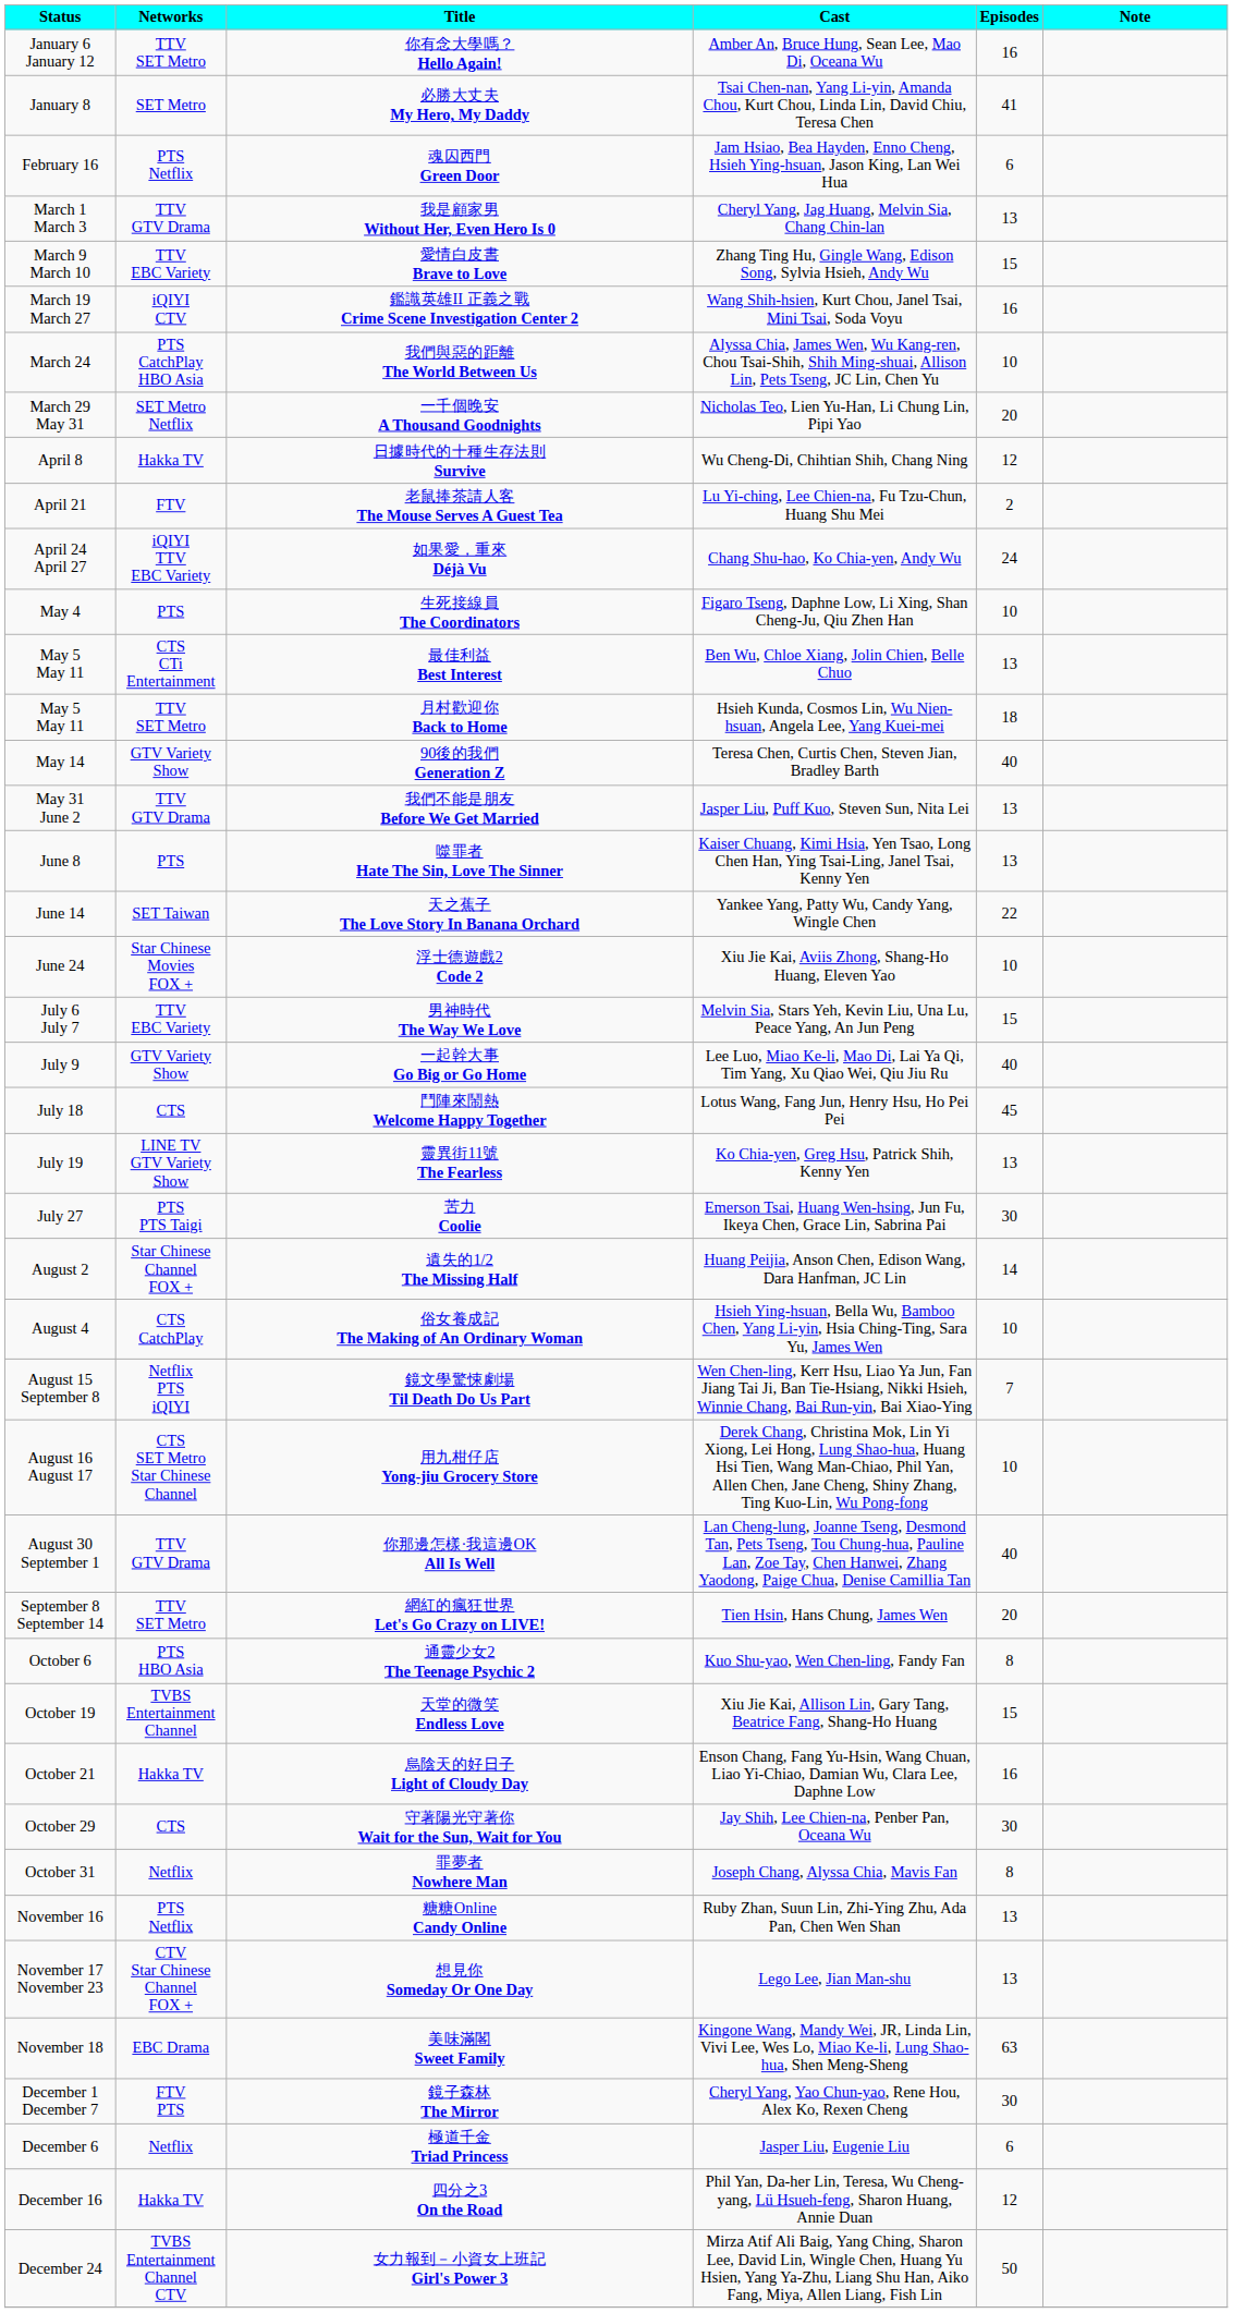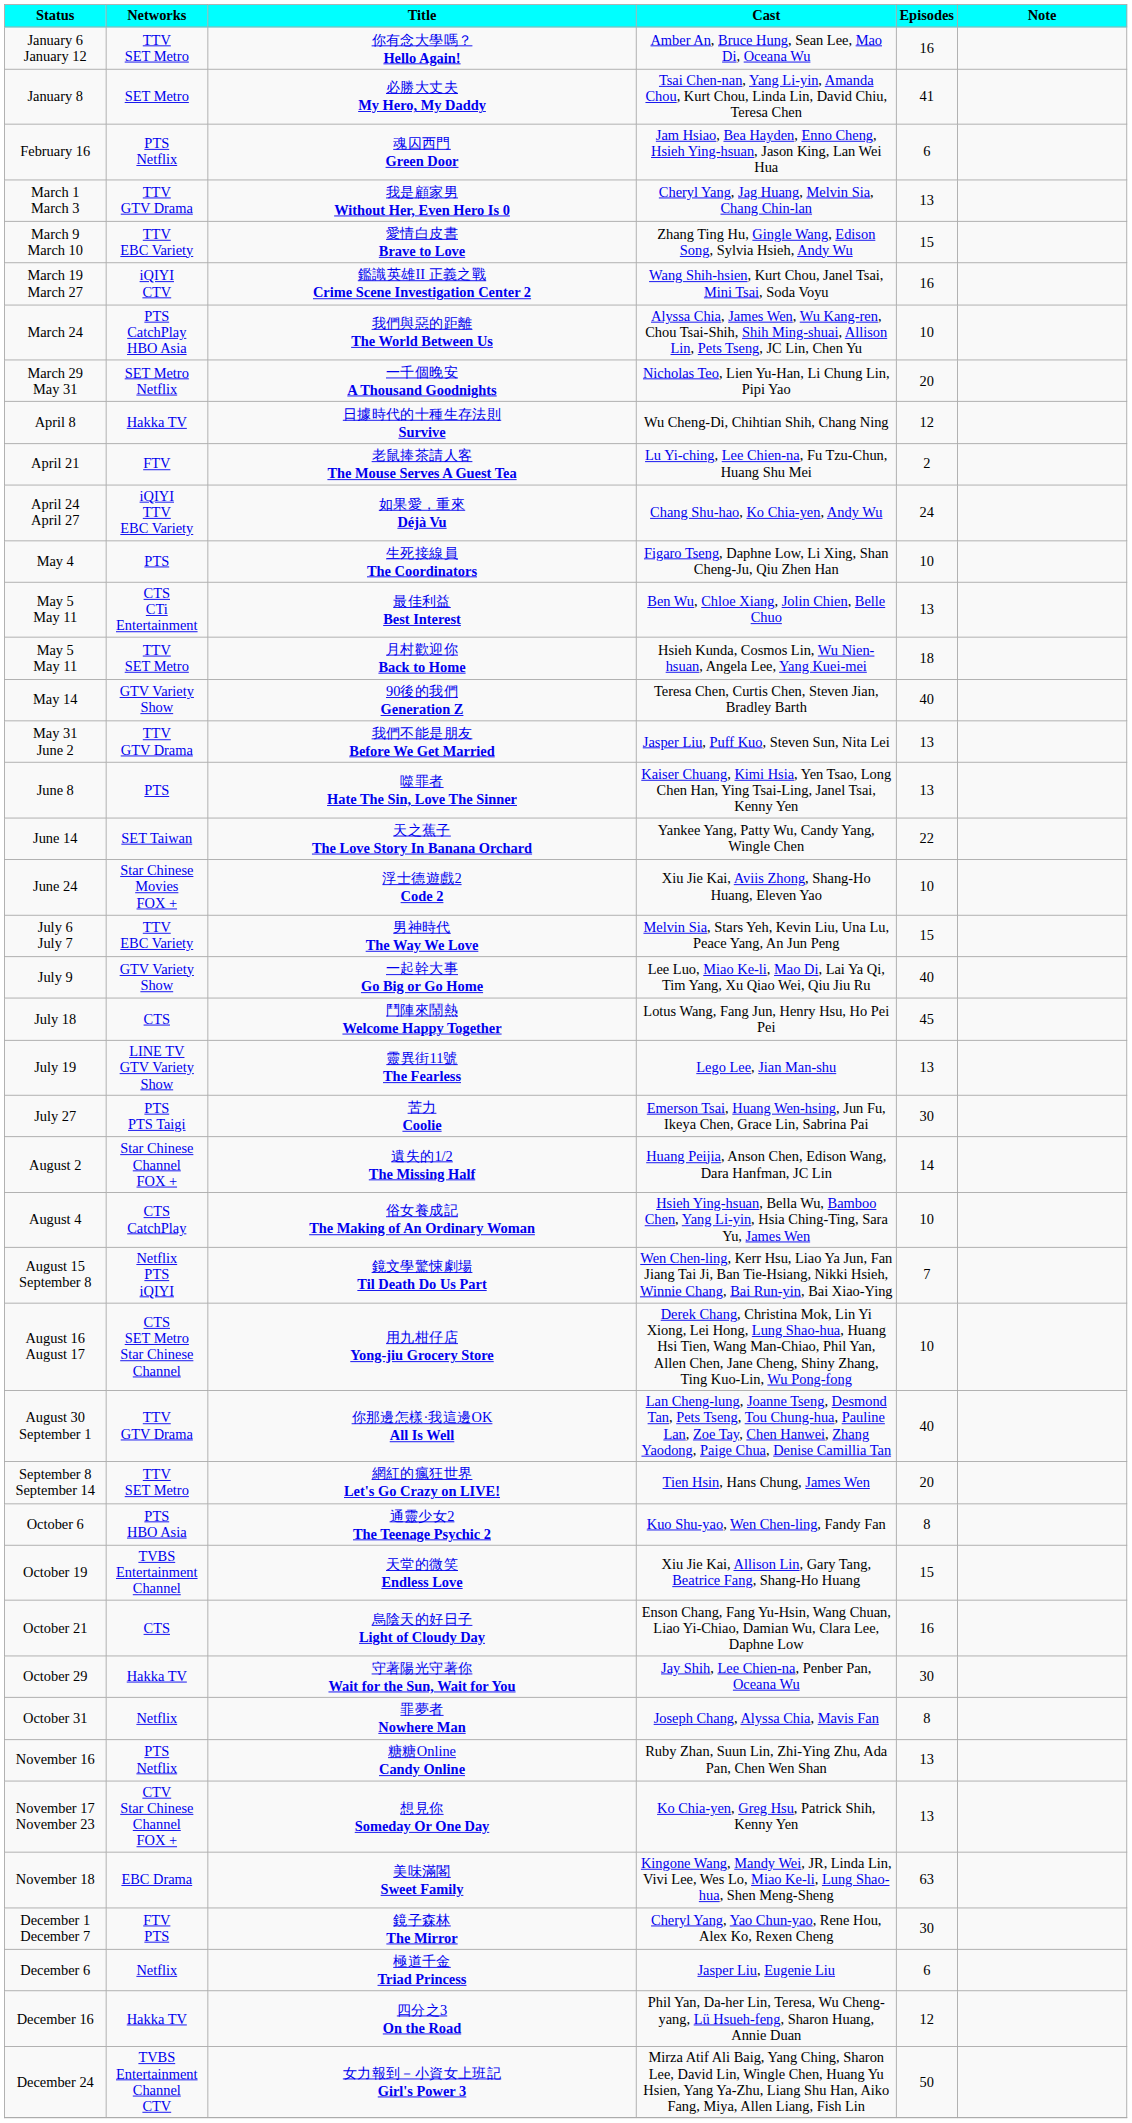靈異街11號 The Fearless | Cast: Ko Chia-yen, Greg Hsu, Patrick Shih, Kenny Yen -> Lego Lee, Jian Man-shu
烏陰天的好日子 Light of Cloudy Day | Networks: Hakka TV -> CTS
守著陽光守著你 Wait for the Sun, Wait for You | Networks: CTS -> Hakka TV
想見你 Someday Or One Day | Cast: Lego Lee, Jian Man-shu -> Ko Chia-yen, Greg Hsu, Patrick Shih, Kenny Yen
